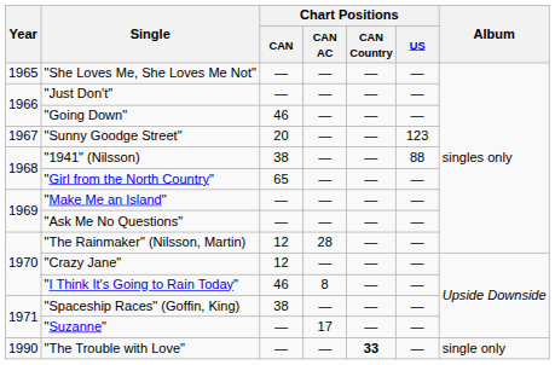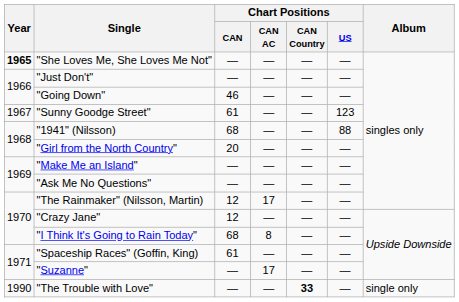"She Loves Me, She Loves Me Not" | Year: normal -> bold
"Sunny Goodge Street" | Chart Positions / CAN: 20 -> 61
"1941" (Nilsson) | Chart Positions / CAN: 38 -> 68
"Girl from the North Country" | Chart Positions / CAN: 65 -> 20
"The Rainmaker" (Nilsson, Martin) | Chart Positions / CAN AC: 28 -> 17
"I Think It's Going to Rain Today" | Chart Positions / CAN: 46 -> 68
"Spaceship Races" (Goffin, King) | Chart Positions / CAN: 38 -> 61
